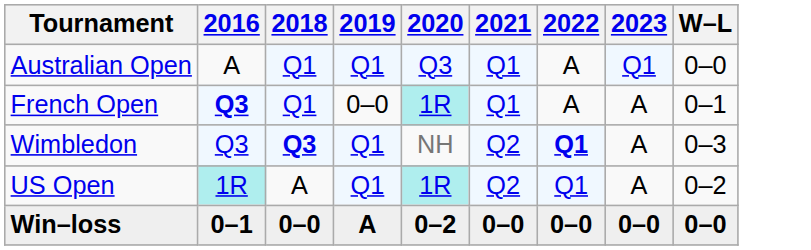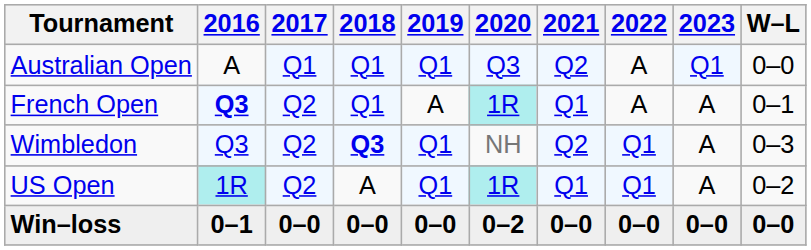+ column: 2017 | Q1 | Q2 | Q2 | Q2 | 0–0
Australian Open | 2021: Q1 -> Q2
French Open | 2019: 0–0 -> A
Wimbledon | 2022: bold -> normal
US Open | 2021: Q2 -> Q1
Win–loss | 2019: A -> 0–0
